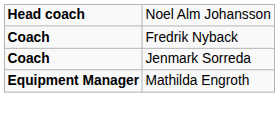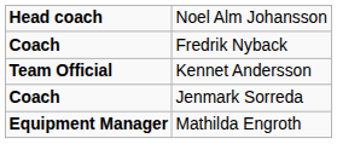+ row: Team Official | Kennet Andersson
